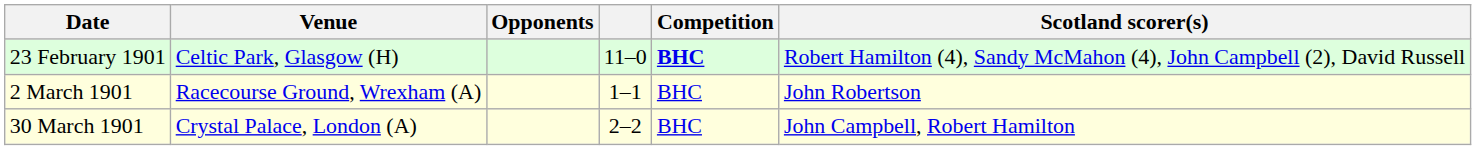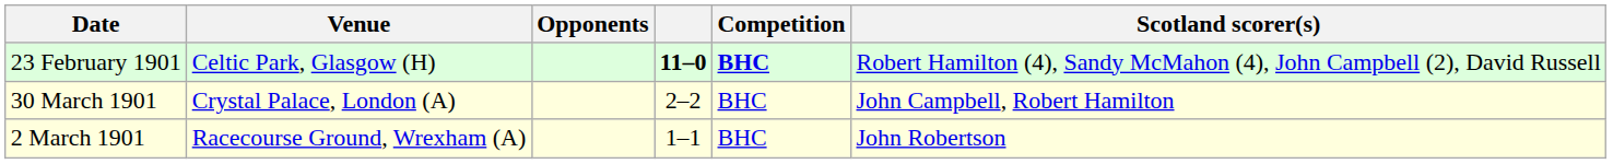23 February 1901 | column 4: normal -> bold
rows swapped: 2 March 1901 <-> 30 March 1901
